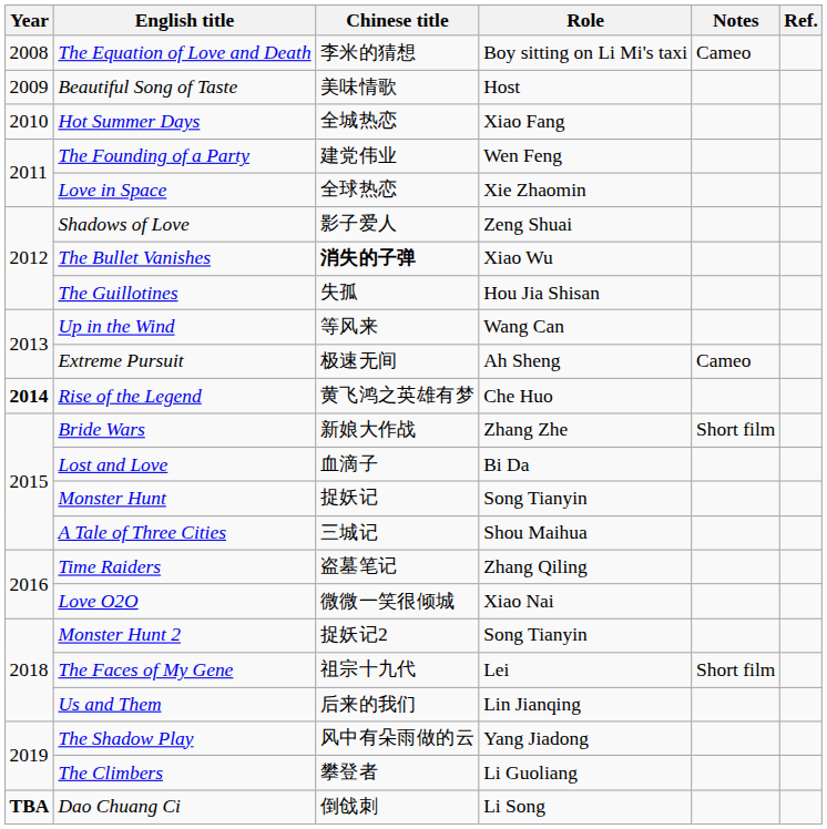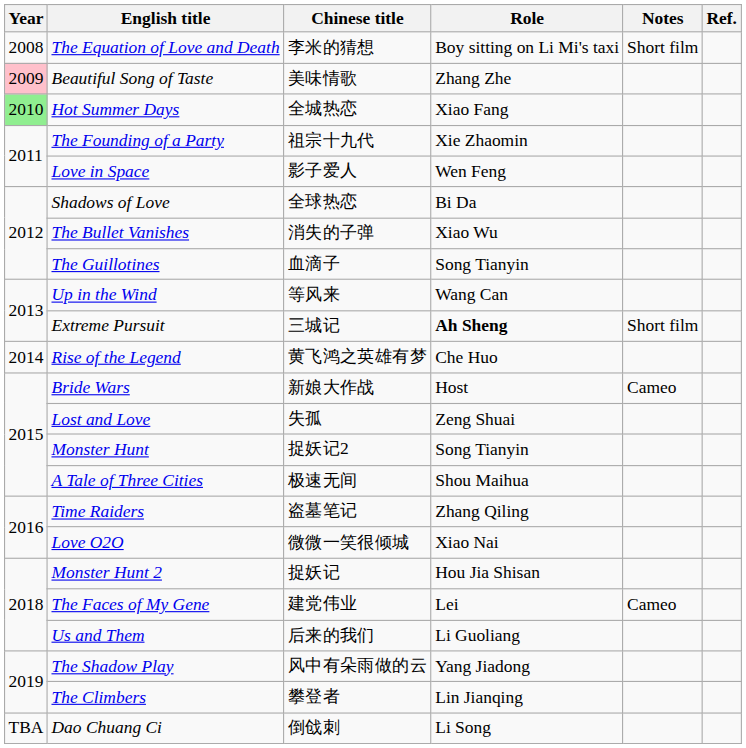The Equation of Love and Death | Notes: Cameo -> Short film
Beautiful Song of Taste | Year: no background -> pink background
Beautiful Song of Taste | Role: Host -> Zhang Zhe
Hot Summer Days | Year: no background -> lightgreen background
The Founding of a Party | Chinese title: 建党伟业 -> 祖宗十九代
The Founding of a Party | Role: Wen Feng -> Xie Zhaomin
Love in Space | Chinese title: 全球热恋 -> 影子爱人
Love in Space | Role: Xie Zhaomin -> Wen Feng
Shadows of Love | Chinese title: 影子爱人 -> 全球热恋
Shadows of Love | Role: Zeng Shuai -> Bi Da
The Bullet Vanishes | Chinese title: bold -> normal
The Guillotines | Chinese title: 失孤 -> 血滴子
The Guillotines | Role: Hou Jia Shisan -> Song Tianyin
Extreme Pursuit | Chinese title: 极速无间 -> 三城记
Extreme Pursuit | Role: normal -> bold
Extreme Pursuit | Notes: Cameo -> Short film
Rise of the Legend | Year: bold -> normal
Bride Wars | Role: Zhang Zhe -> Host
Bride Wars | Notes: Short film -> Cameo
Lost and Love | Chinese title: 血滴子 -> 失孤
Lost and Love | Role: Bi Da -> Zeng Shuai
Monster Hunt | Chinese title: 捉妖记 -> 捉妖记2
A Tale of Three Cities | Chinese title: 三城记 -> 极速无间
Monster Hunt 2 | Chinese title: 捉妖记2 -> 捉妖记
Monster Hunt 2 | Role: Song Tianyin -> Hou Jia Shisan
The Faces of My Gene | Chinese title: 祖宗十九代 -> 建党伟业
The Faces of My Gene | Notes: Short film -> Cameo
Us and Them | Role: Lin Jianqing -> Li Guoliang
The Climbers | Role: Li Guoliang -> Lin Jianqing
Dao Chuang Ci | Year: bold -> normal
